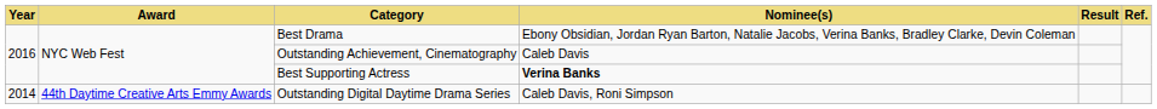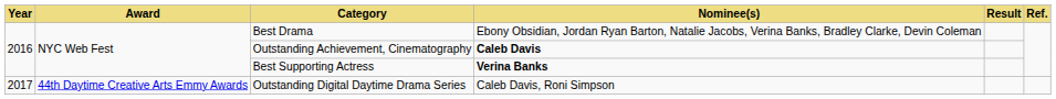Outstanding Achievement, Cinematography | Nominee(s): normal -> bold
Outstanding Digital Daytime Drama Series | Year: 2014 -> 2017
